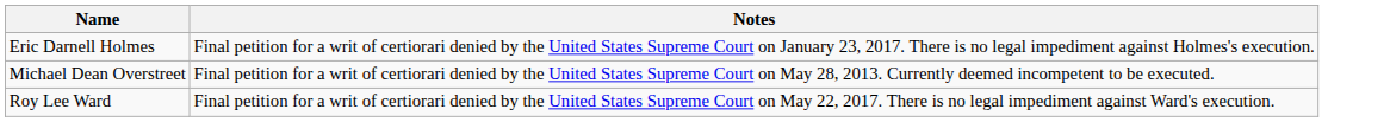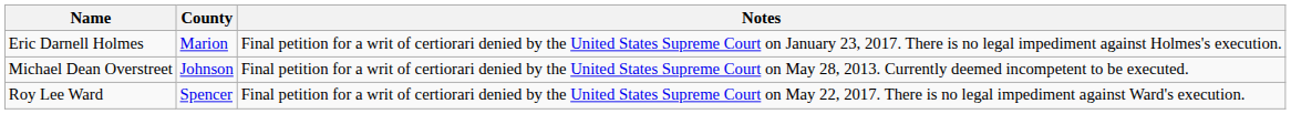+ column: County | Marion | Johnson | Spencer
